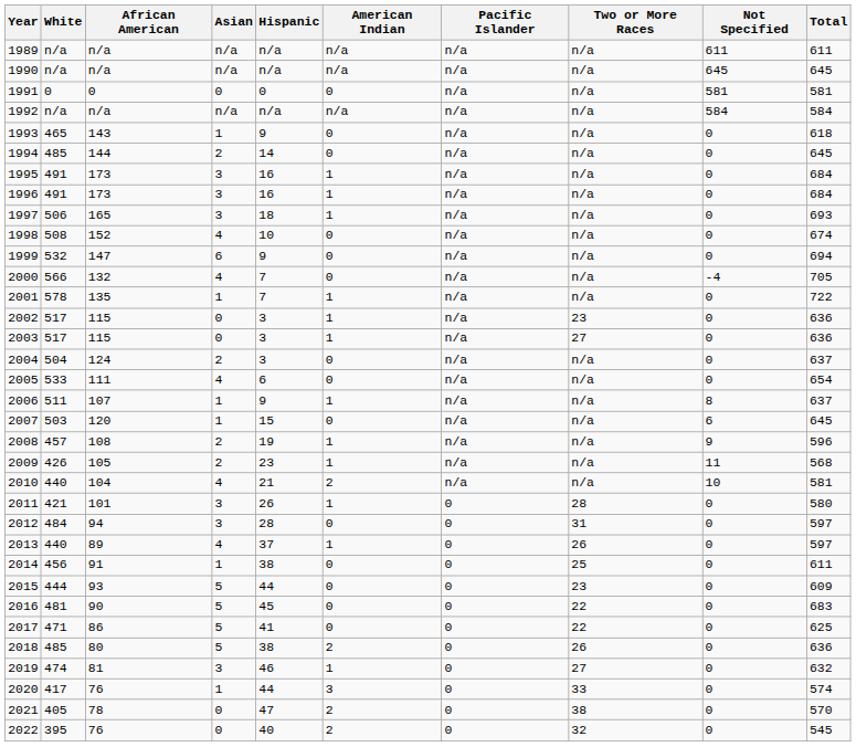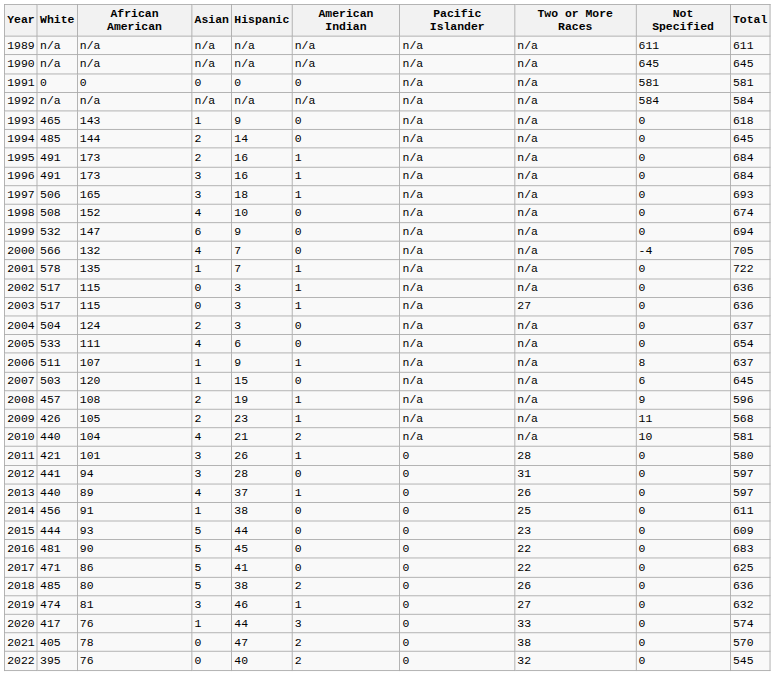1995 | Asian: 3 -> 2
2002 | Two or More Races: 23 -> n/a
2012 | White: 484 -> 441
